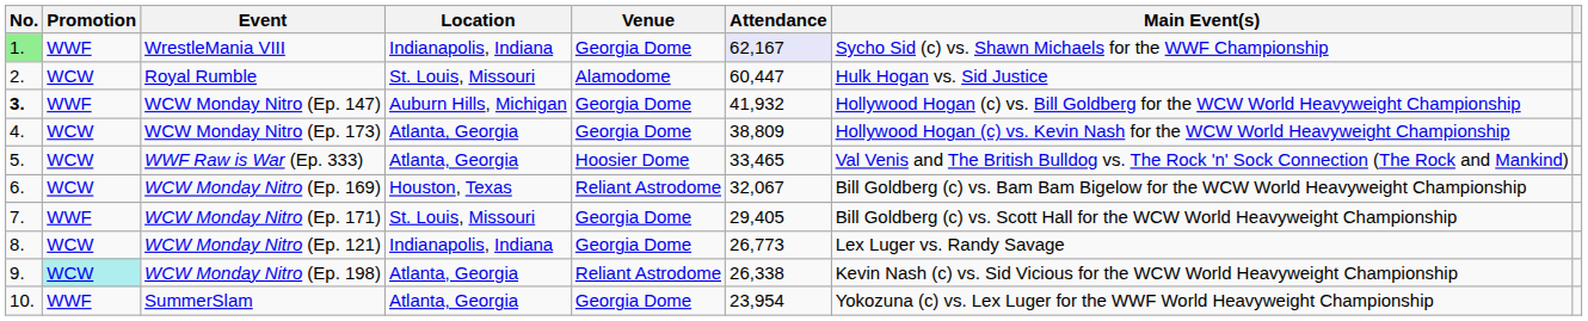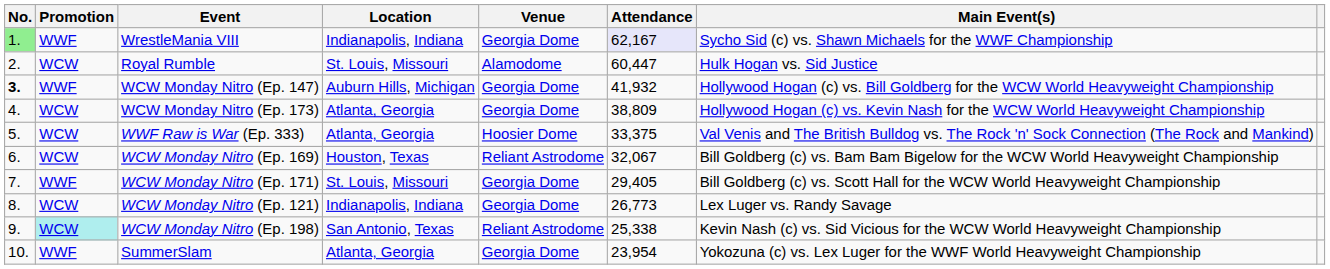WWF Raw is War (Ep. 333) | Attendance: 33,465 -> 33,375
WCW Monday Nitro (Ep. 198) | Location: Atlanta, Georgia -> San Antonio, Texas
WCW Monday Nitro (Ep. 198) | Attendance: 26,338 -> 25,338
